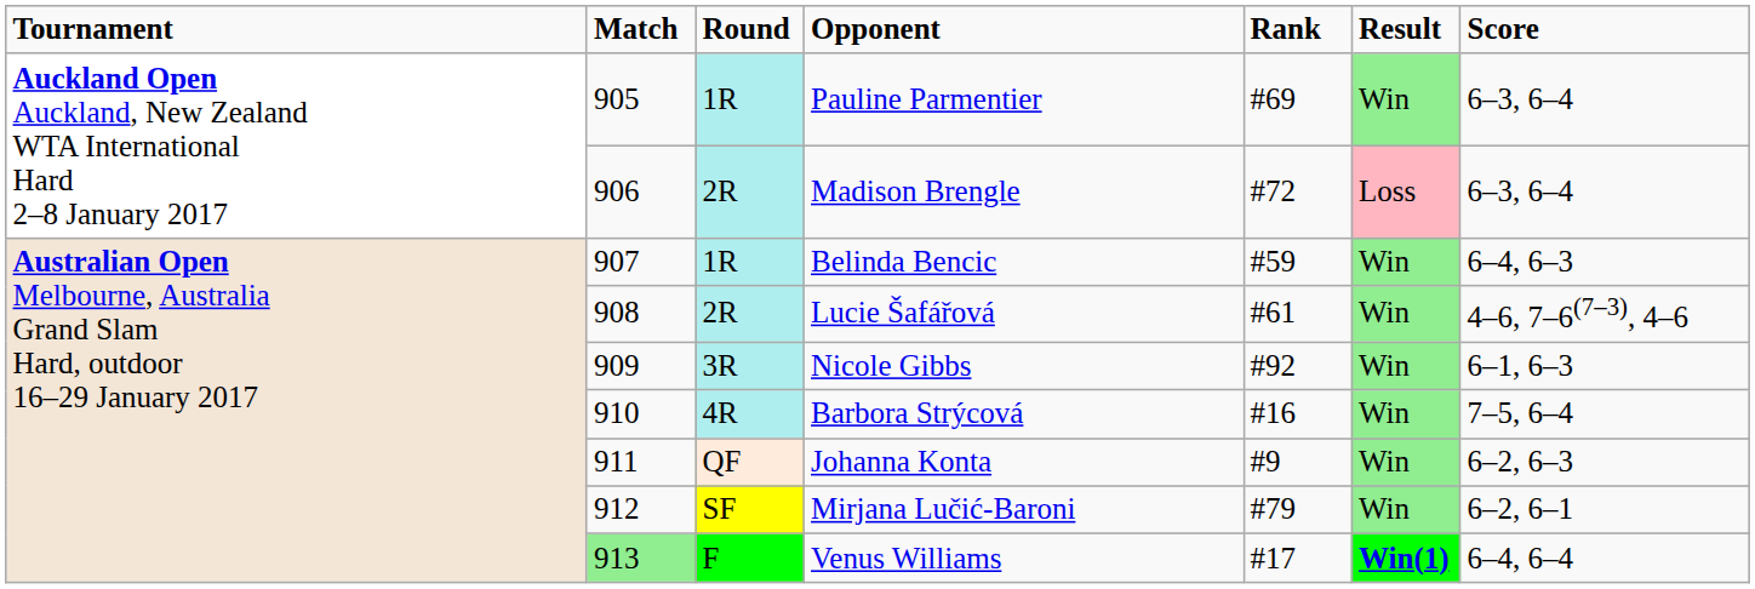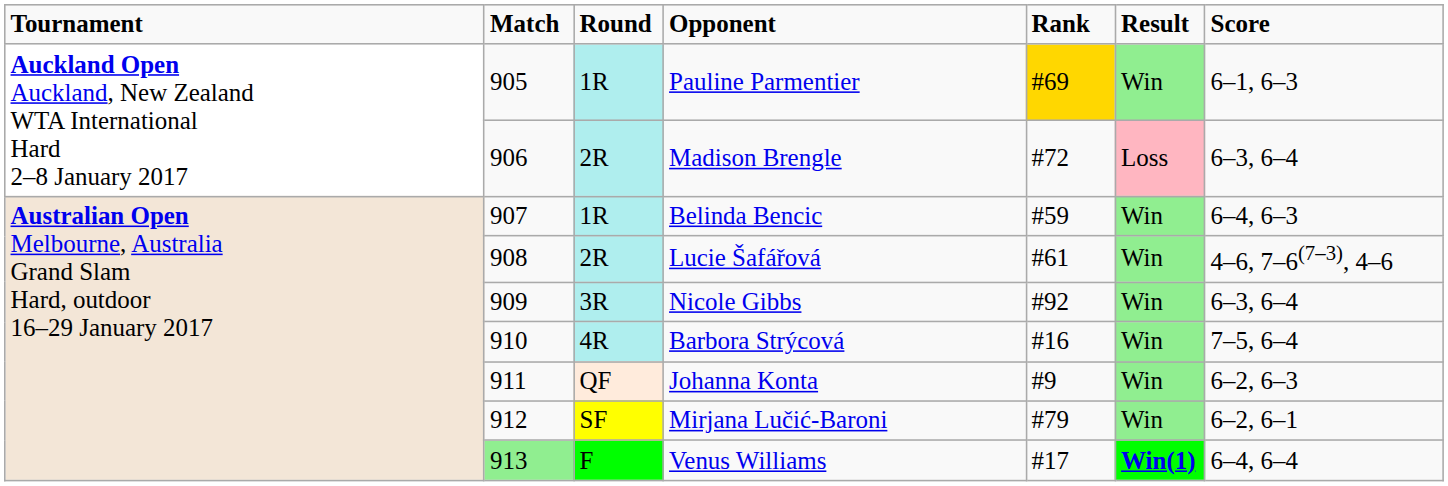Pauline Parmentier | column 5: no background -> gold background
Pauline Parmentier | column 7: 6–3, 6–4 -> 6–1, 6–3
Nicole Gibbs | column 7: 6–1, 6–3 -> 6–3, 6–4
